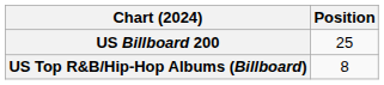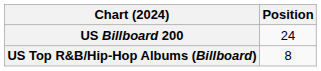US Billboard 200 | Position: 25 -> 24
